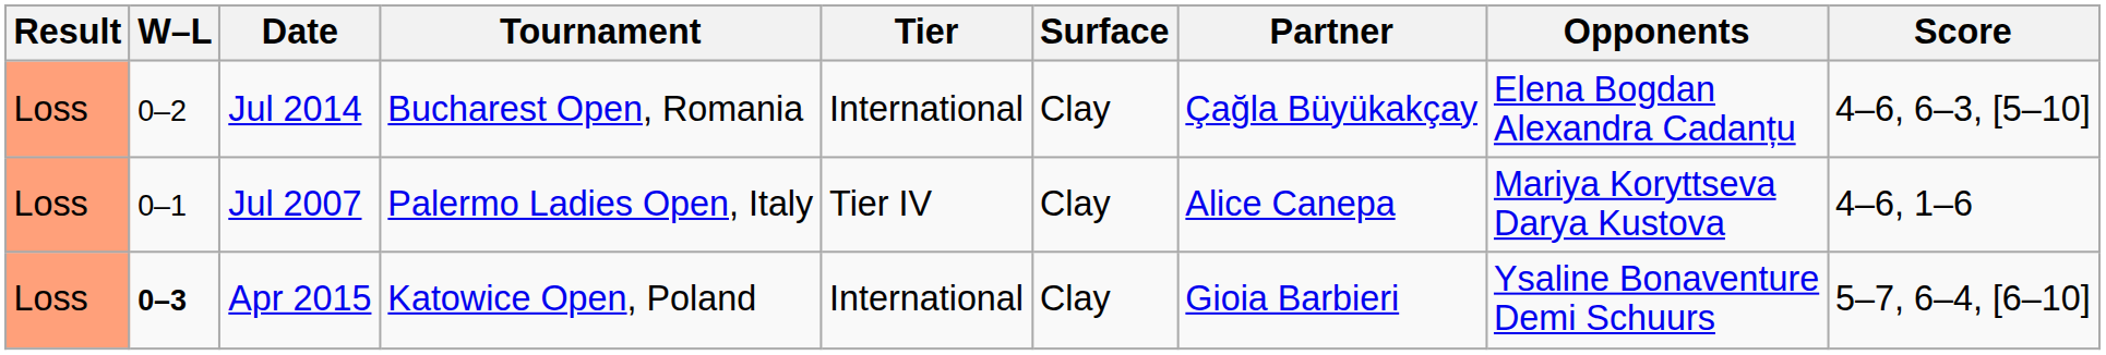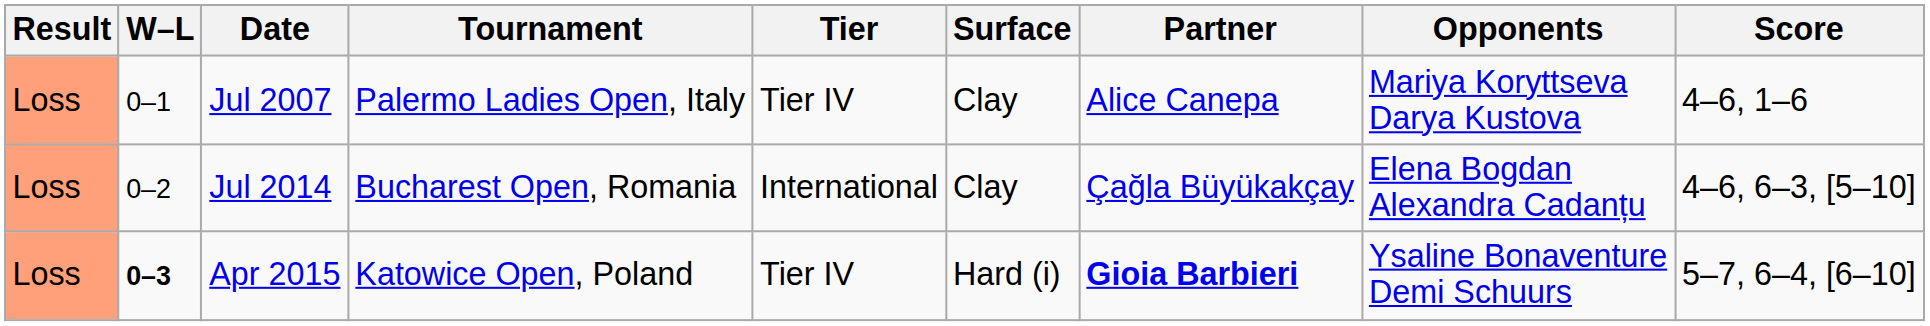rows swapped: Jul 2007 <-> Jul 2014
Apr 2015 | Tier: International -> Tier IV
Apr 2015 | Surface: Clay -> Hard (i)
Apr 2015 | Partner: normal -> bold
